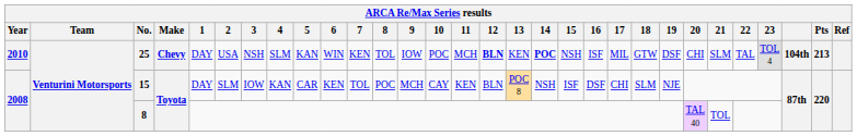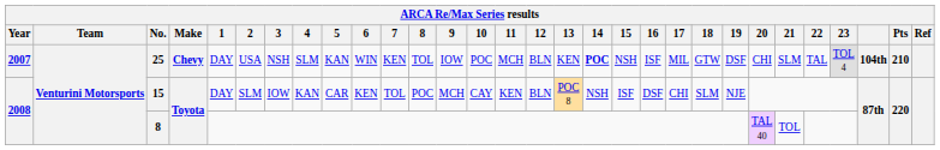25 | Year: 2010 -> 2007
25 | 12: bold -> normal
25 | Pts: 213 -> 210
